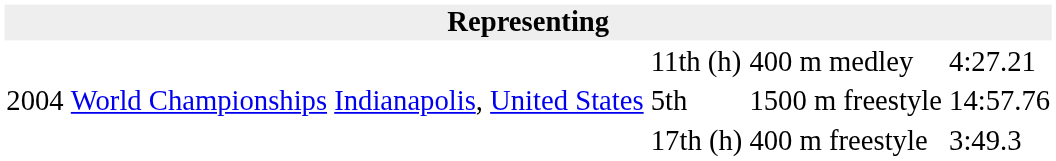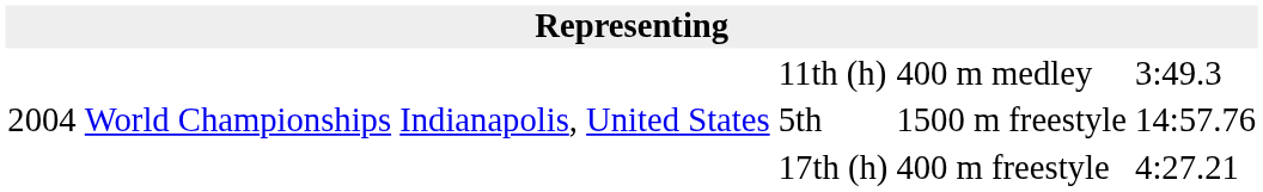11th (h) | column 6: 4:27.21 -> 3:49.3
17th (h) | column 6: 3:49.3 -> 4:27.21
